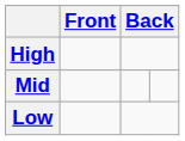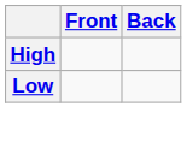- row: Mid
